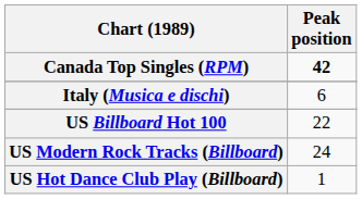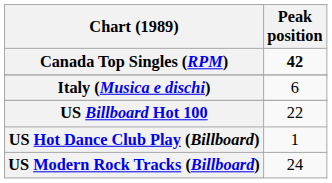rows swapped: US Modern Rock Tracks (Billboard) <-> US Hot Dance Club Play (Billboard)
